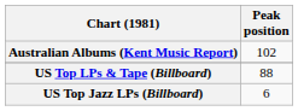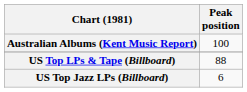Australian Albums (Kent Music Report) | Peak position: 102 -> 100
